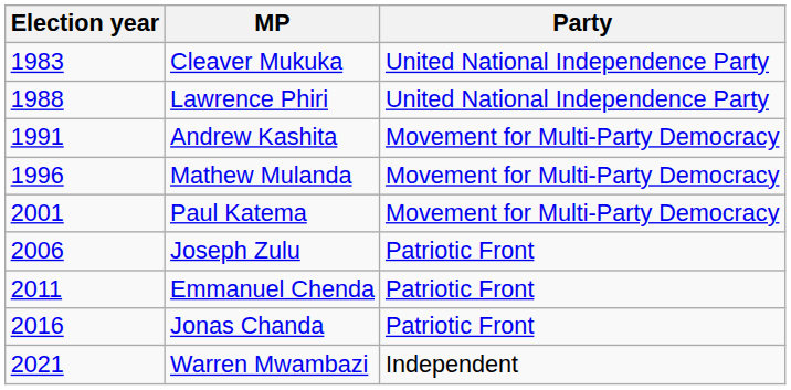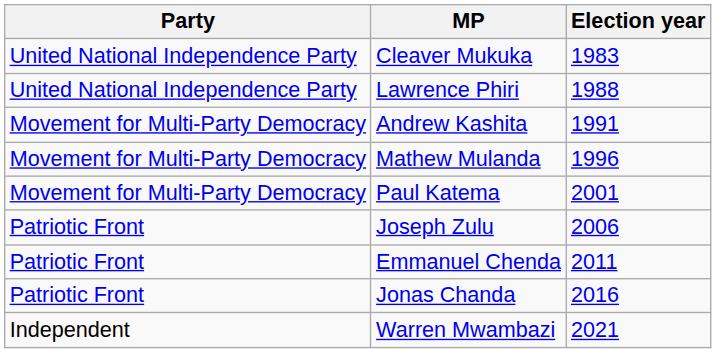columns swapped: Election year <-> Party
